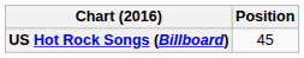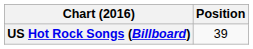US Hot Rock Songs (Billboard) | Position: 45 -> 39
